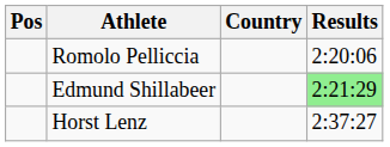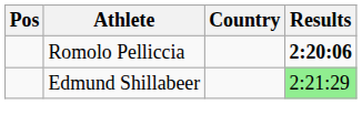Romolo Pelliccia | Results: normal -> bold
- row: Horst Lenz | 2:37:27
